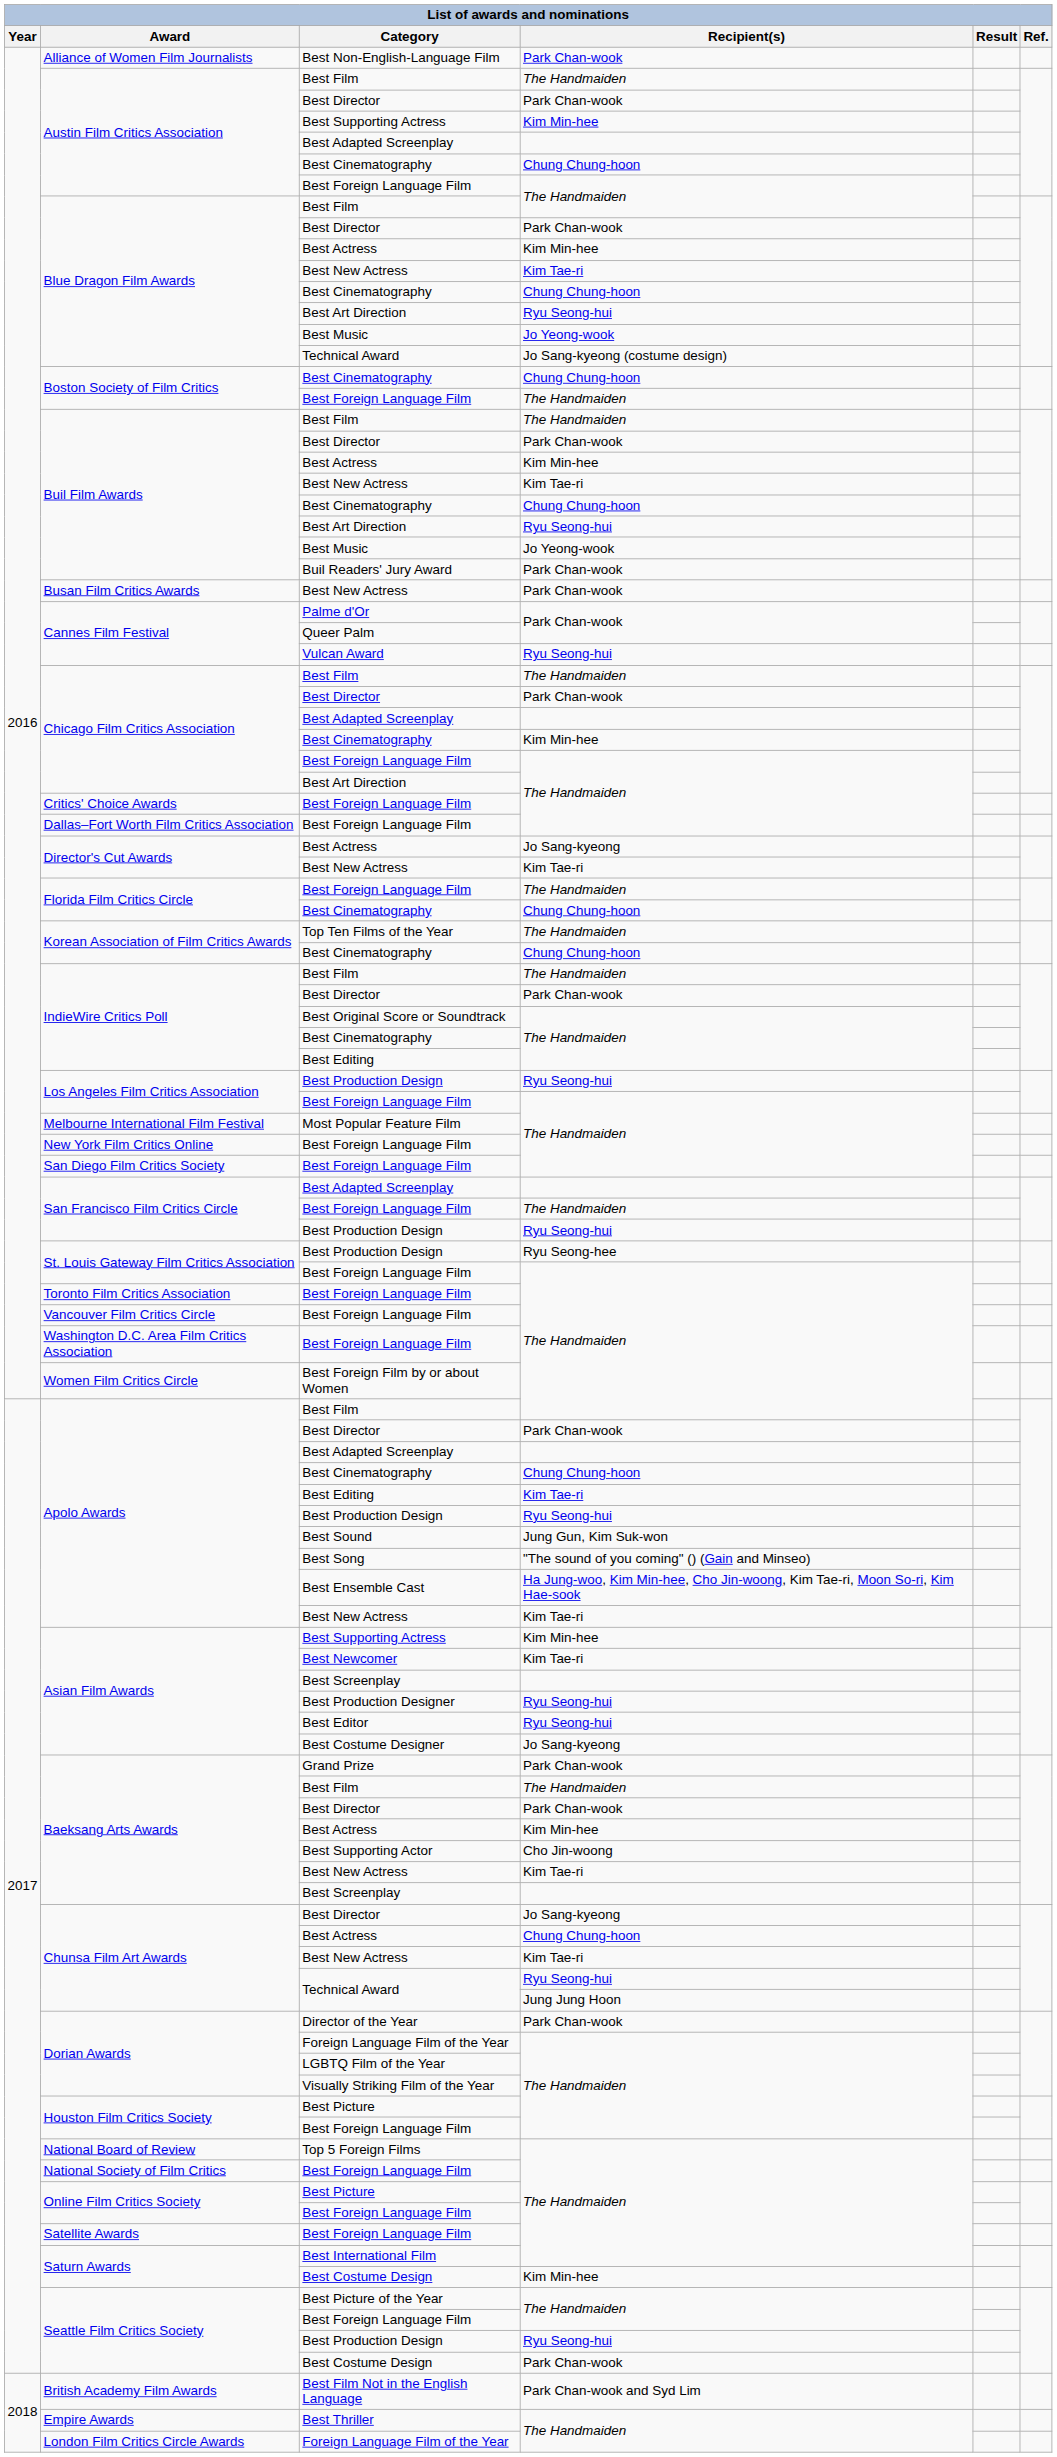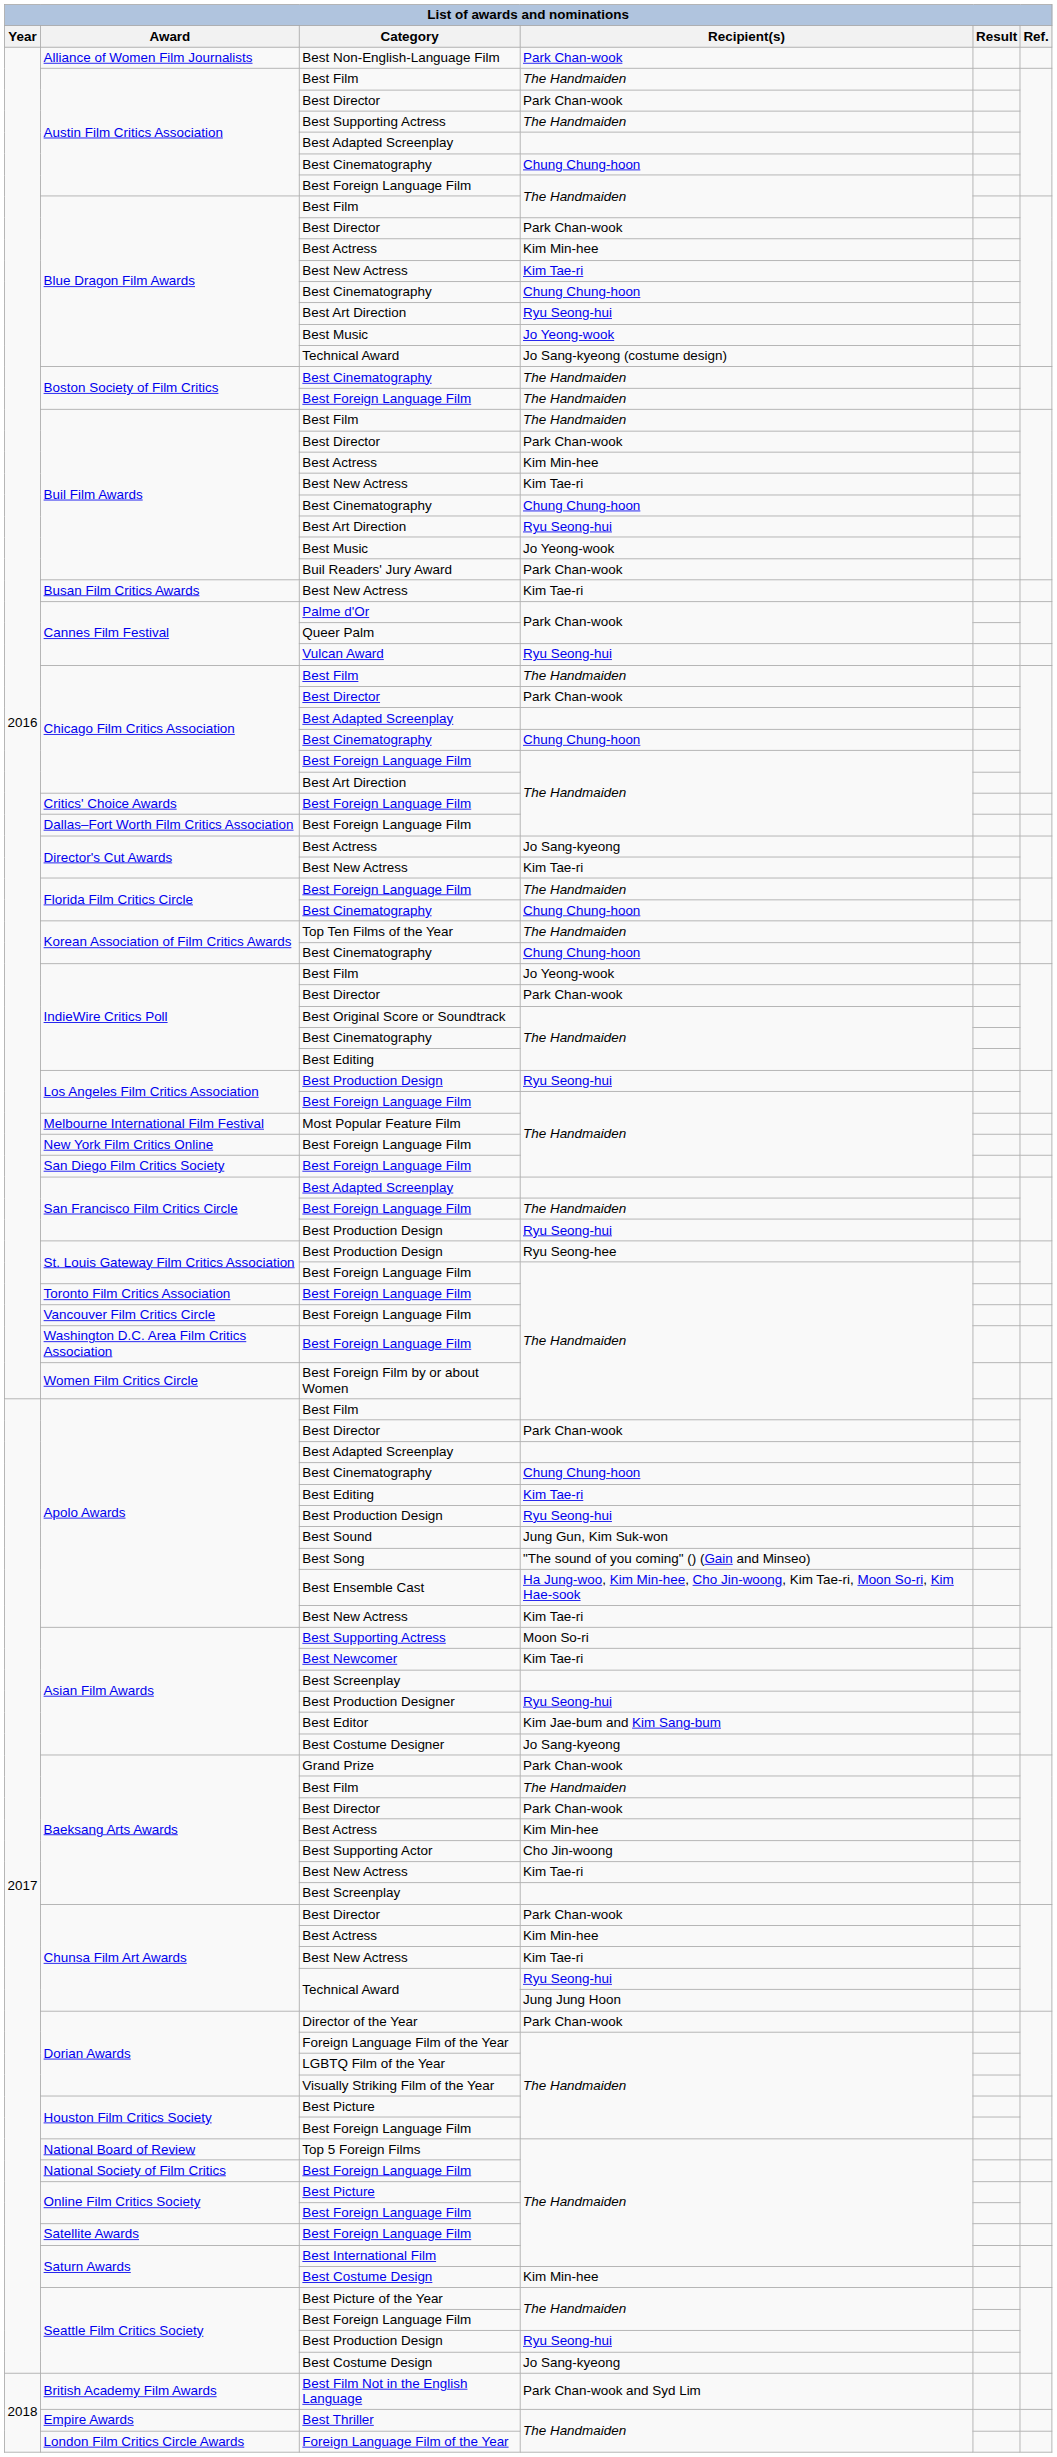Austin Film Critics Association / Best Supporting Actress | Recipient(s): Kim Min-hee -> The Handmaiden
Boston Society of Film Critics / Best Cinematography | Recipient(s): Chung Chung-hoon -> The Handmaiden
Busan Film Critics Awards / Best New Actress | Recipient(s): Park Chan-wook -> Kim Tae-ri
Chicago Film Critics Association / Best Cinematography | Recipient(s): Kim Min-hee -> Chung Chung-hoon
IndieWire Critics Poll / Best Film | Recipient(s): The Handmaiden -> Jo Yeong-wook
Asian Film Awards / Best Supporting Actress | Recipient(s): Kim Min-hee -> Moon So-ri
Best Editor | Recipient(s): Ryu Seong-hui -> Kim Jae-bum and Kim Sang-bum
Chunsa Film Art Awards / Best Director | Recipient(s): Jo Sang-kyeong -> Park Chan-wook
Chunsa Film Art Awards / Best Actress | Recipient(s): Chung Chung-hoon -> Kim Min-hee
Seattle Film Critics Society / Best Costume Design | Recipient(s): Park Chan-wook -> Jo Sang-kyeong
